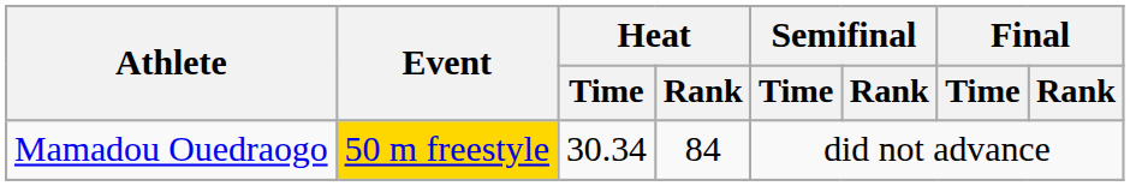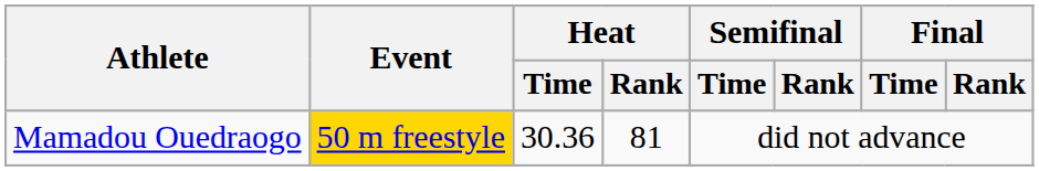Mamadou Ouedraogo | Heat / Time: 30.34 -> 30.36
Mamadou Ouedraogo | Heat / Rank: 84 -> 81
